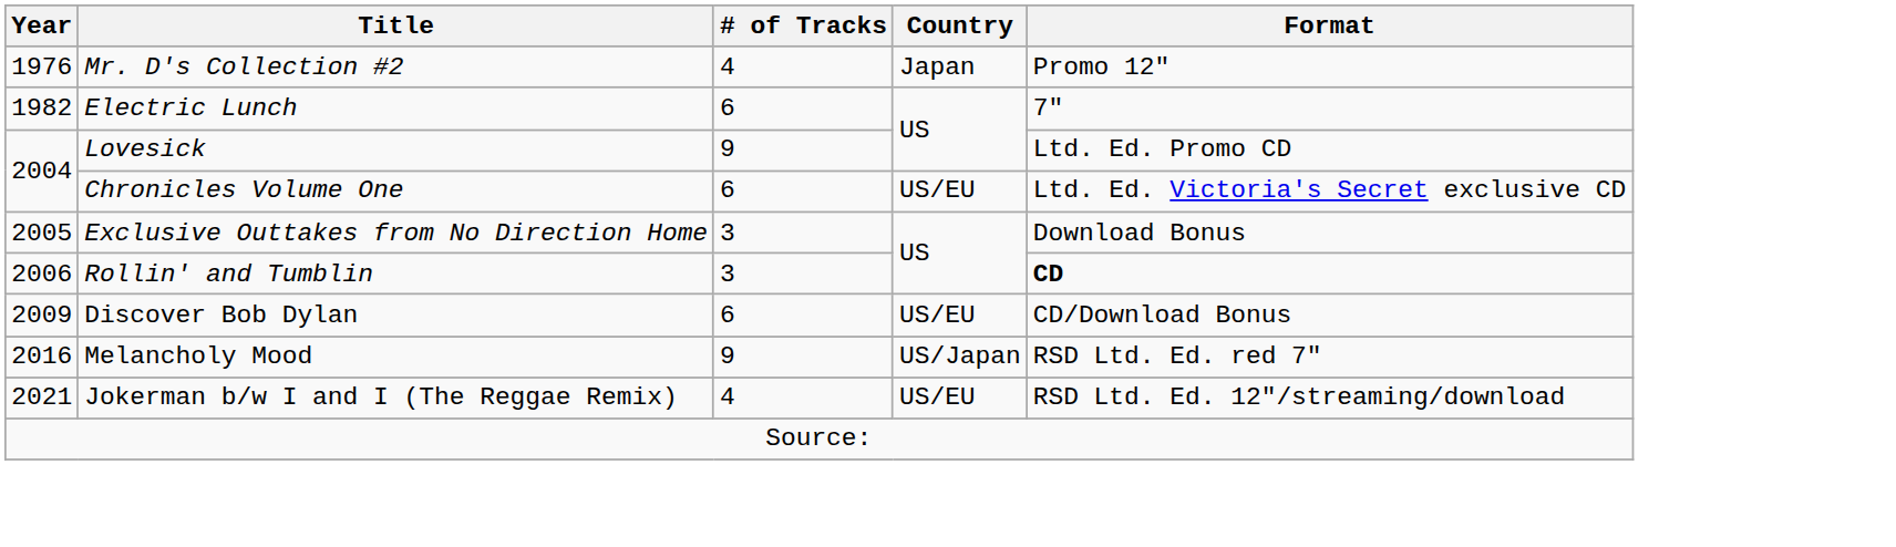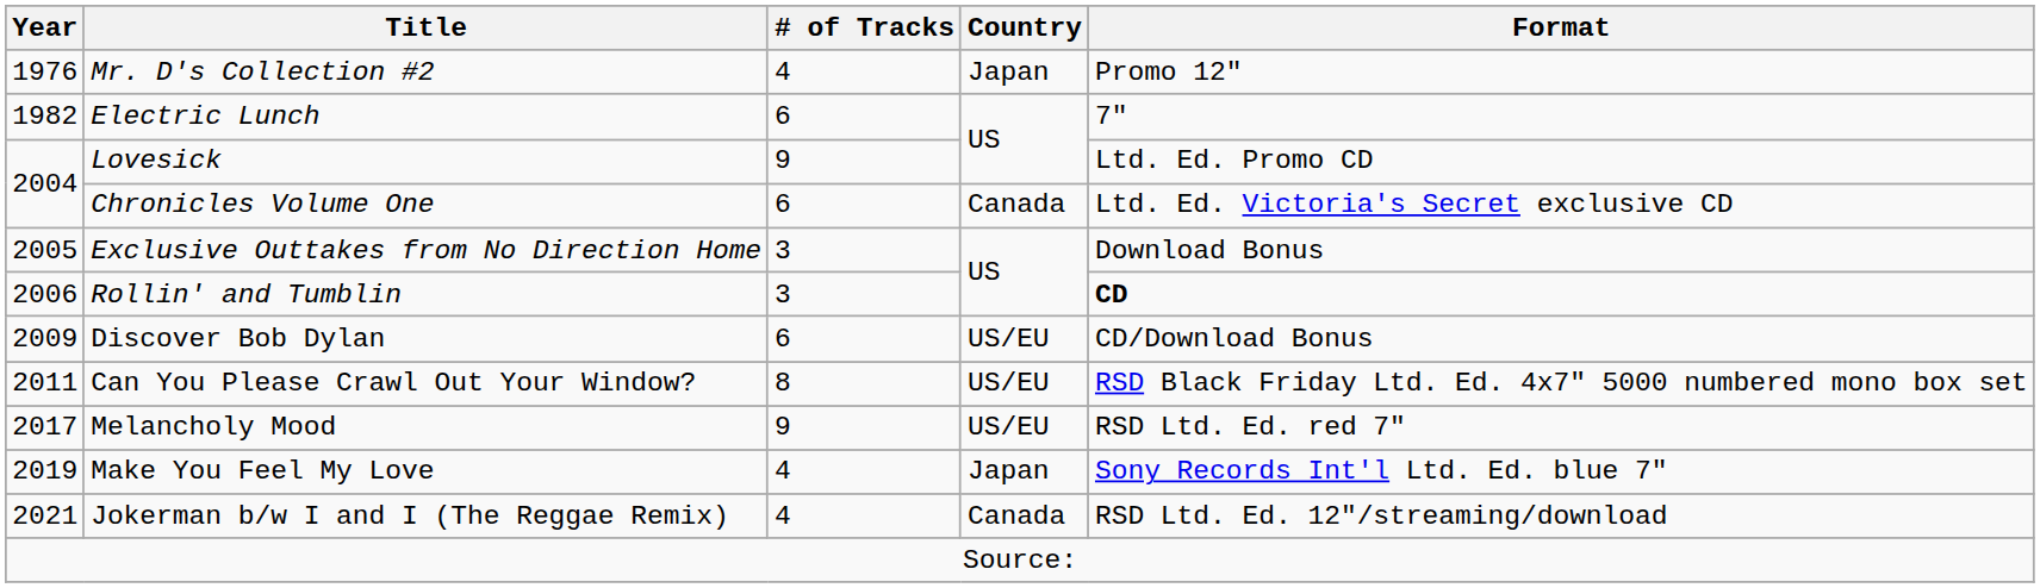Chronicles Volume One | Country: US/EU -> Canada
+ row: 2011 | Can You Please Crawl Out Your Window? | 8 | US/EU | RSD Black Friday Ltd. Ed. 4x7″ 5000 numbered mono box set
Melancholy Mood | Year: 2016 -> 2017
Melancholy Mood | Country: US/Japan -> US/EU
+ row: 2019 | Make You Feel My Love | 4 | Japan | Sony Records Int'l Ltd. Ed. blue 7″
Jokerman b/w I and I (The Reggae Remix) | Country: US/EU -> Canada
